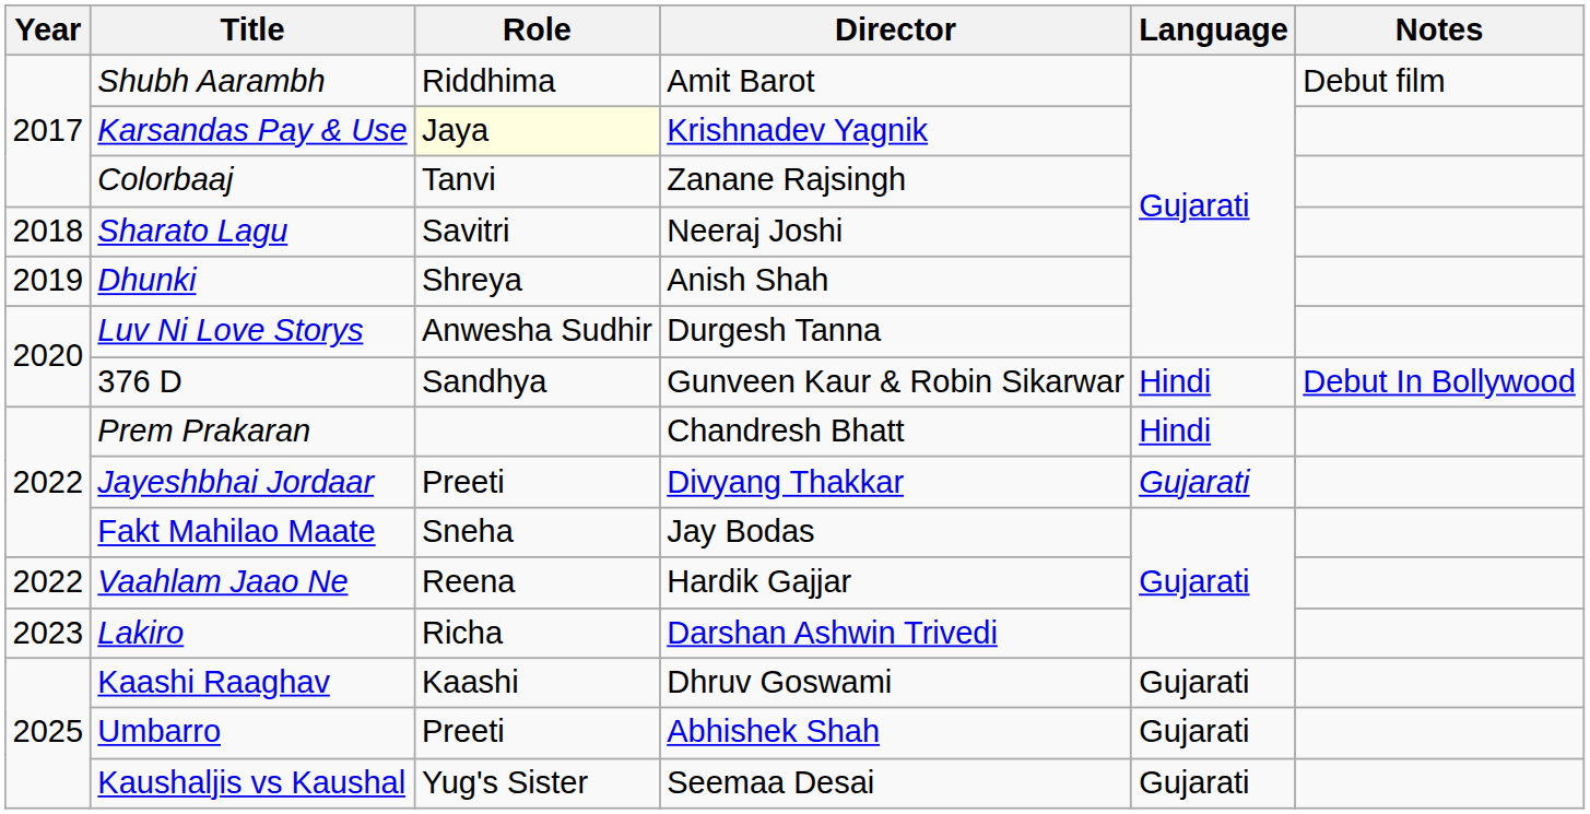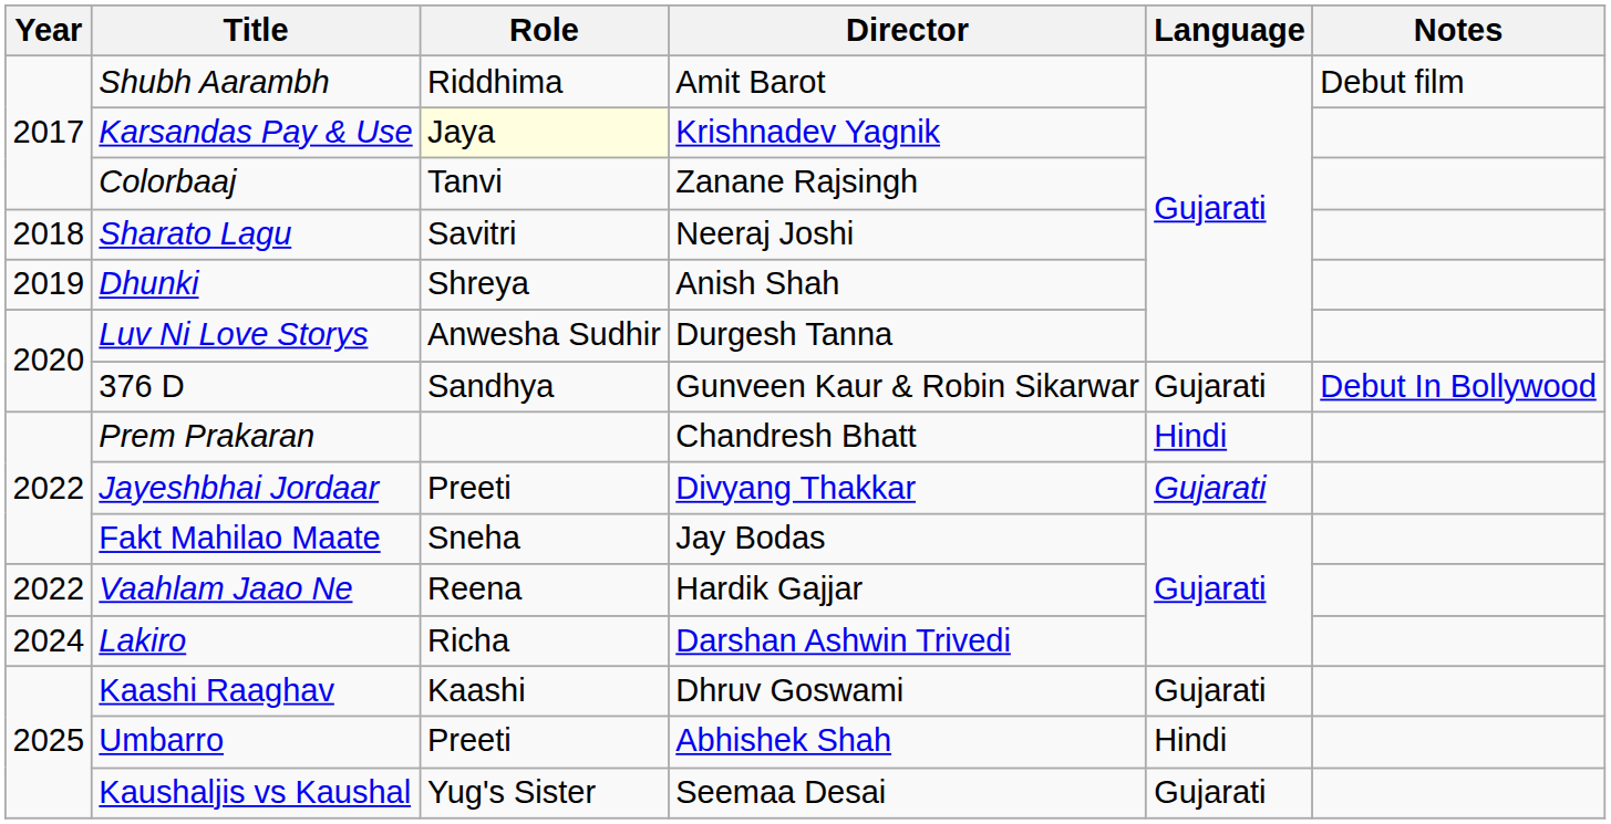376 D | Language: Hindi -> Gujarati
Lakiro | Year: 2023 -> 2024
Umbarro | Language: Gujarati -> Hindi
